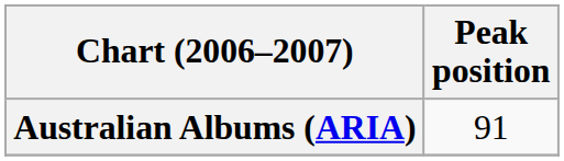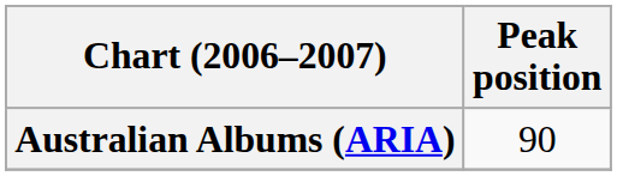Australian Albums (ARIA) | Peak position: 91 -> 90
